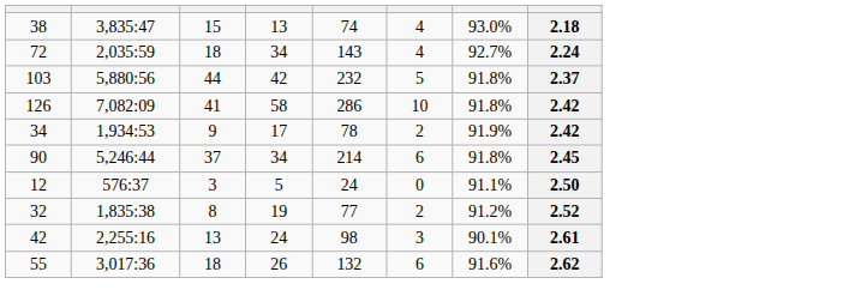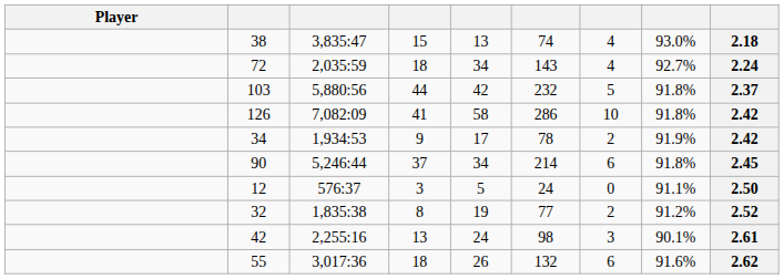+ column: Player
